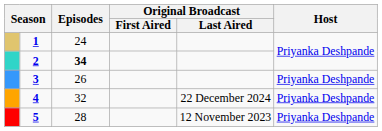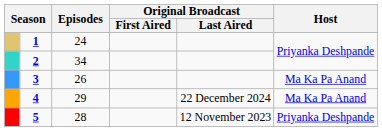2 | Episodes: bold -> normal
3 | Host: Priyanka Deshpande -> Ma Ka Pa Anand
4 | Episodes: 32 -> 29
4 | Host: Priyanka Deshpande -> Ma Ka Pa Anand
